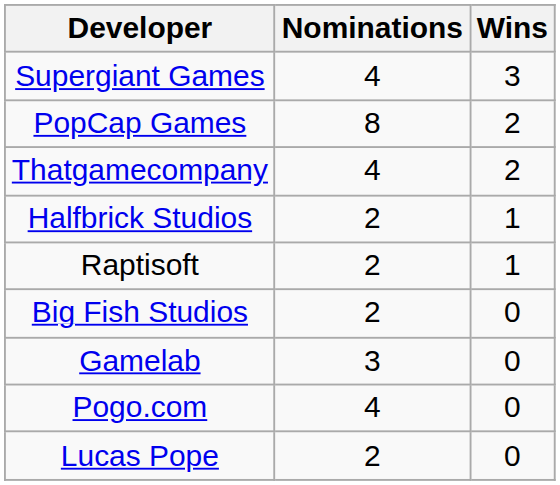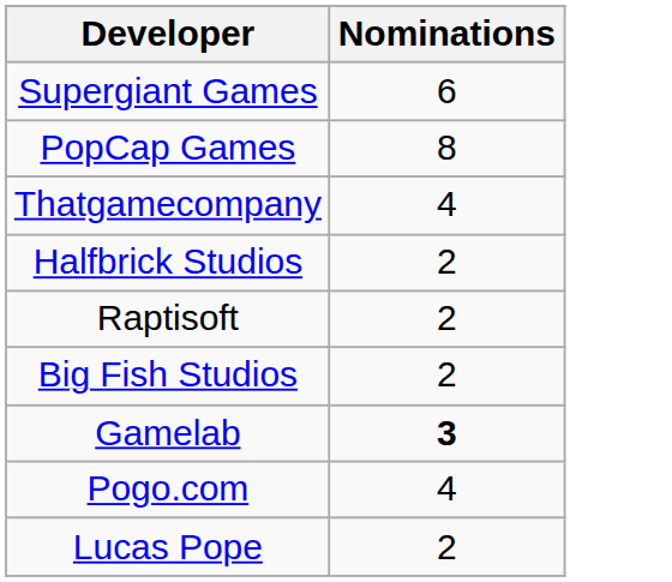- column: Wins | 3 | 2 | 2 | 1 | 1 | 0 | 0 | 0 | 0
Supergiant Games | Nominations: 4 -> 6
Gamelab | Nominations: normal -> bold
